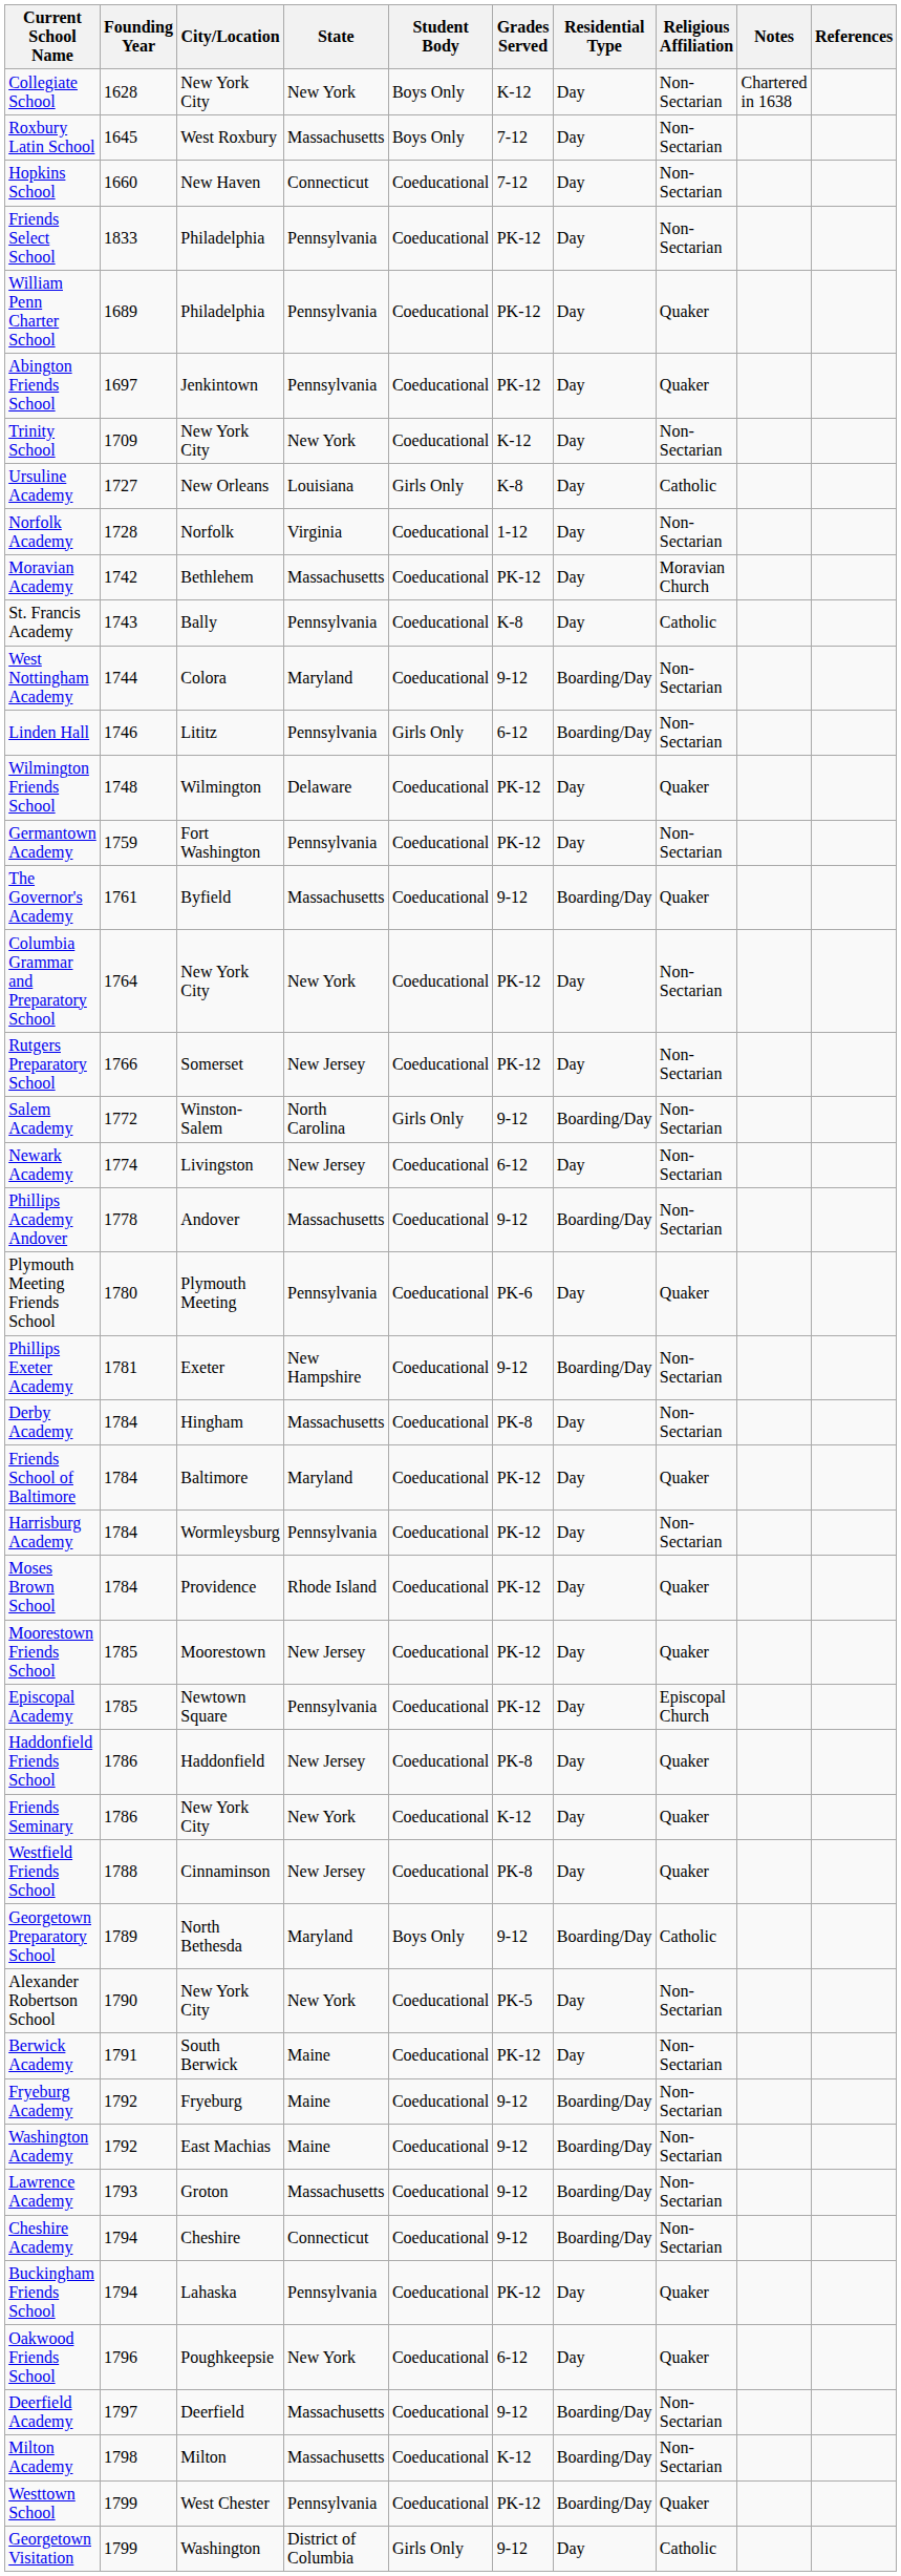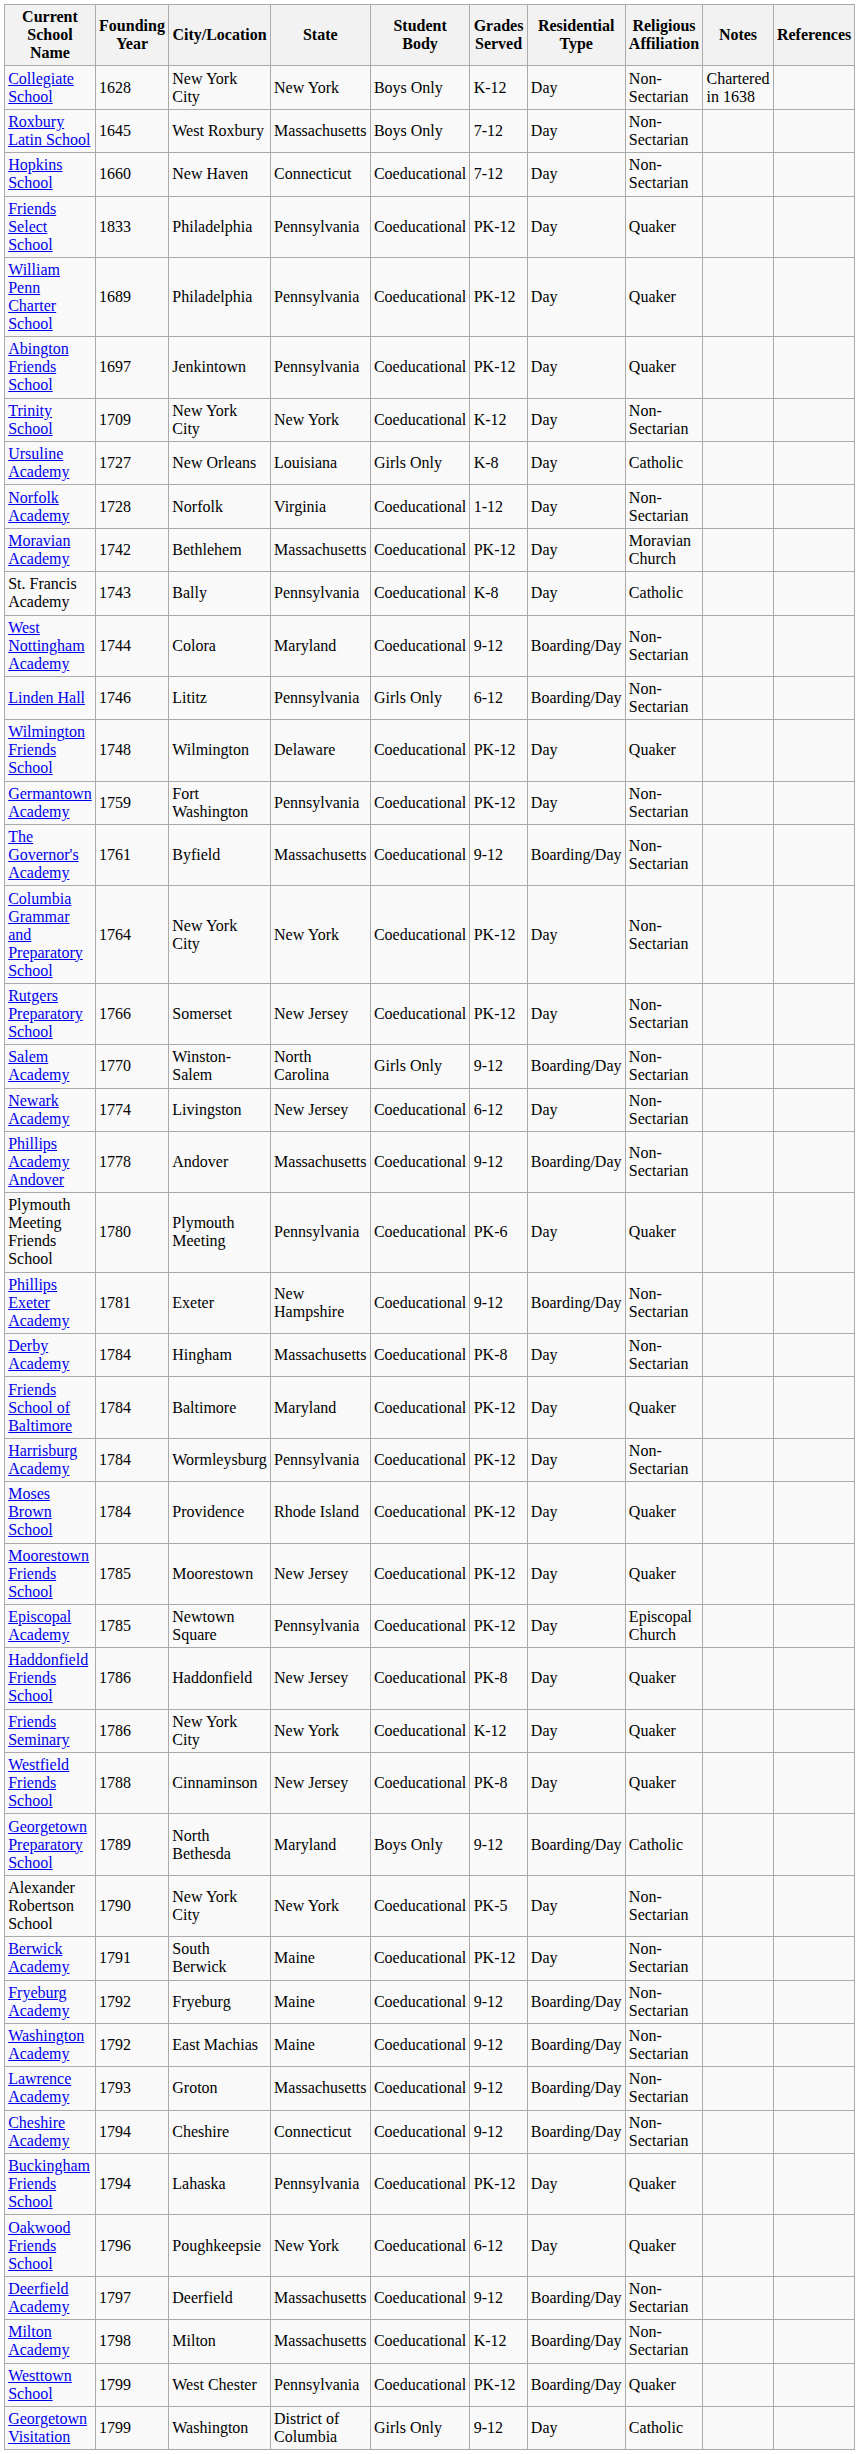Friends Select School | Religious Affiliation: Non-Sectarian -> Quaker
The Governor's Academy | Religious Affiliation: Quaker -> Non-Sectarian
Salem Academy | Founding Year: 1772 -> 1770
